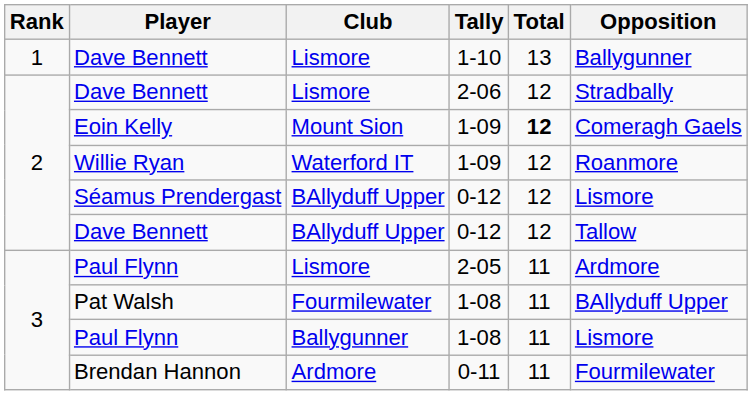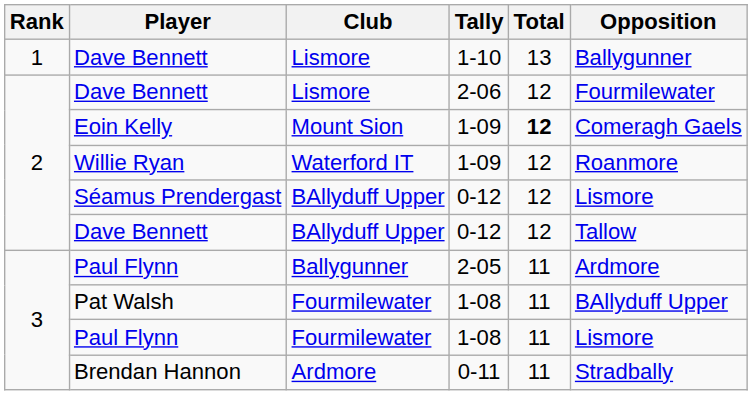Dave Bennett / 2-06 | Opposition: Stradbally -> Fourmilewater
Paul Flynn / 2-05 | Club: Lismore -> Ballygunner
Paul Flynn / 1-08 | Club: Ballygunner -> Fourmilewater
Brendan Hannon | Opposition: Fourmilewater -> Stradbally
